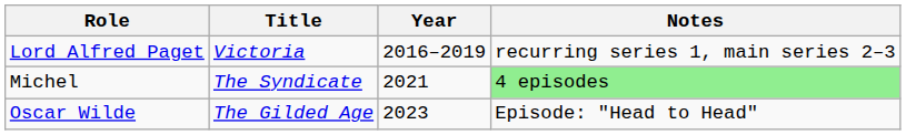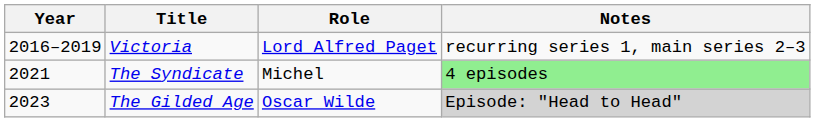columns swapped: Year <-> Role
The Gilded Age | Notes: no background -> lightgrey background
